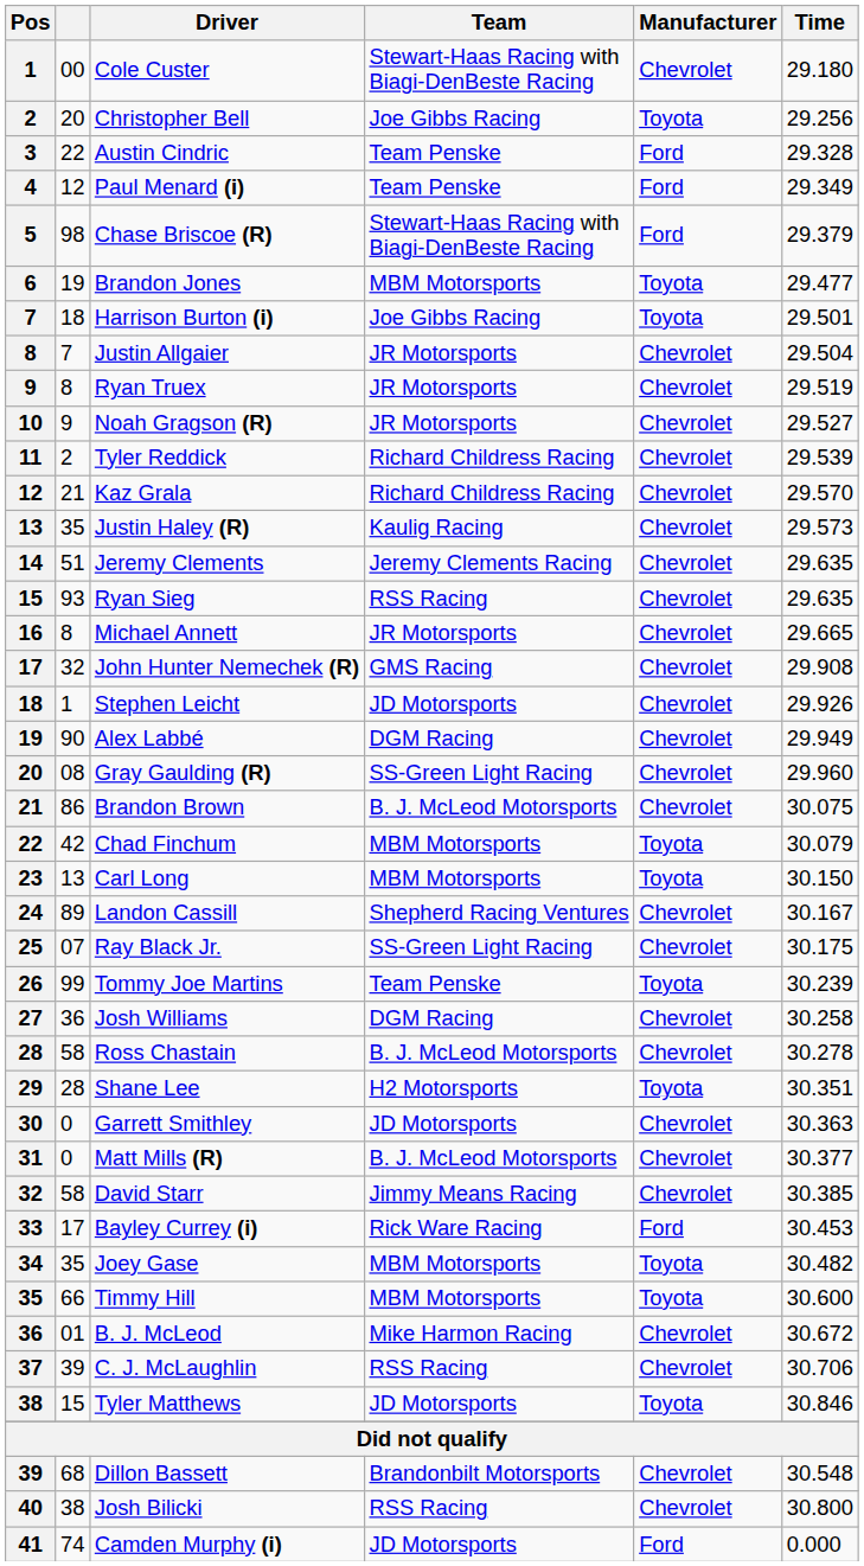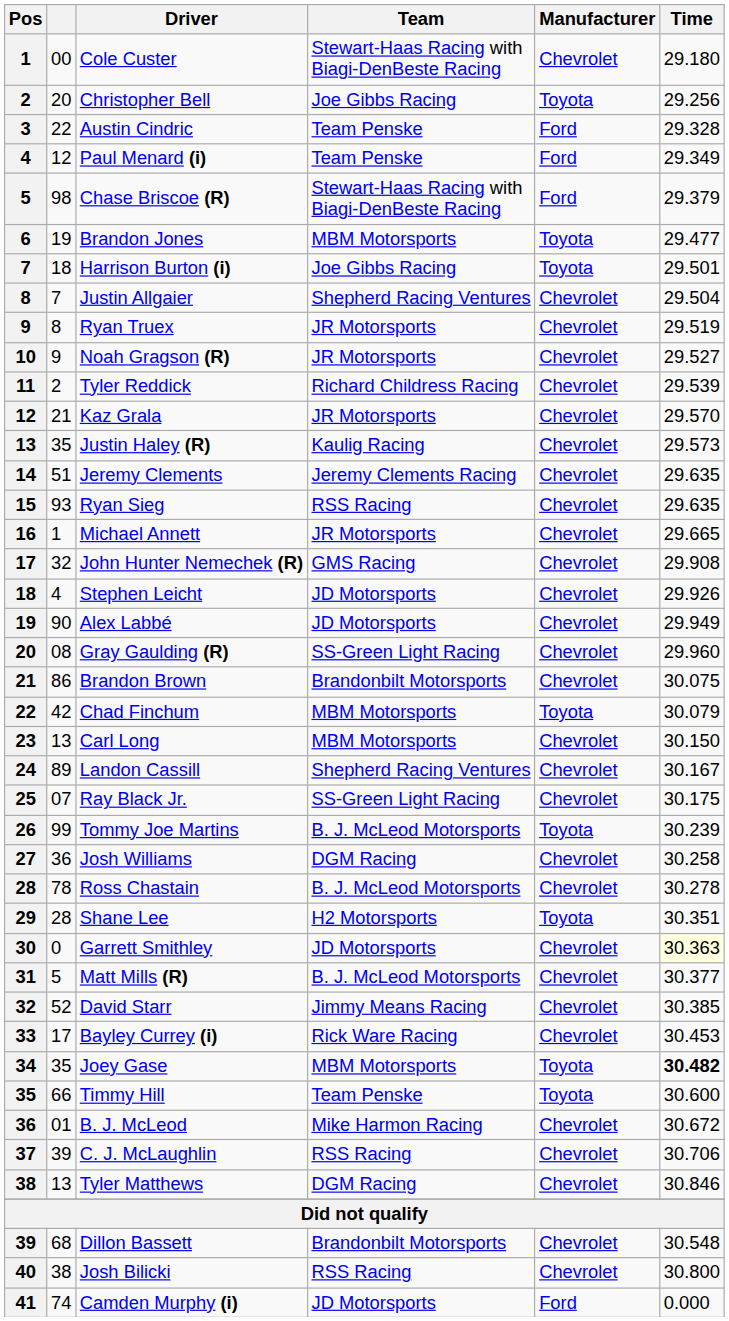Justin Allgaier | Team: JR Motorsports -> Shepherd Racing Ventures
Kaz Grala | Team: Richard Childress Racing -> JR Motorsports
Michael Annett | column 2: 8 -> 1
Stephen Leicht | column 2: 1 -> 4
Alex Labbé | Team: DGM Racing -> JD Motorsports
Brandon Brown | Team: B. J. McLeod Motorsports -> Brandonbilt Motorsports
Carl Long | Manufacturer: Toyota -> Chevrolet
Tommy Joe Martins | Team: Team Penske -> B. J. McLeod Motorsports
Ross Chastain | column 2: 58 -> 78
Garrett Smithley | Time: no background -> lightyellow background
Matt Mills (R) | column 2: 0 -> 5
David Starr | column 2: 58 -> 52
Bayley Currey (i) | Manufacturer: Ford -> Chevrolet
Joey Gase | Time: normal -> bold
Timmy Hill | Team: MBM Motorsports -> Team Penske
Tyler Matthews | column 2: 15 -> 13
Tyler Matthews | Team: JD Motorsports -> DGM Racing
Tyler Matthews | Manufacturer: Toyota -> Chevrolet
